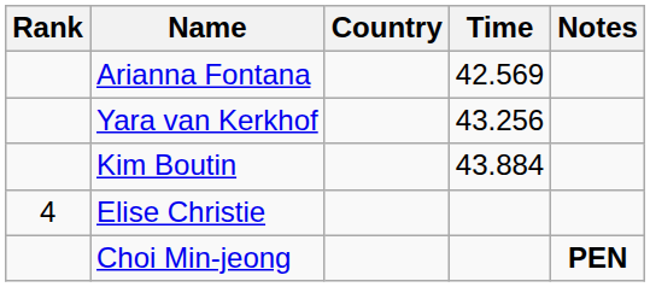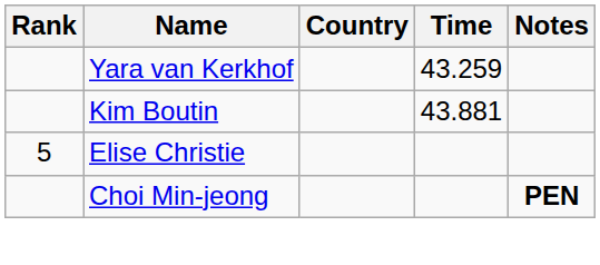- row: Arianna Fontana | 42.569
Yara van Kerkhof | Time: 43.256 -> 43.259
Kim Boutin | Time: 43.884 -> 43.881
Elise Christie | Rank: 4 -> 5
